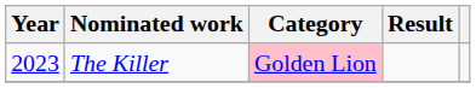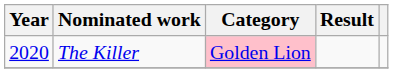The Killer | Year: 2023 -> 2020
